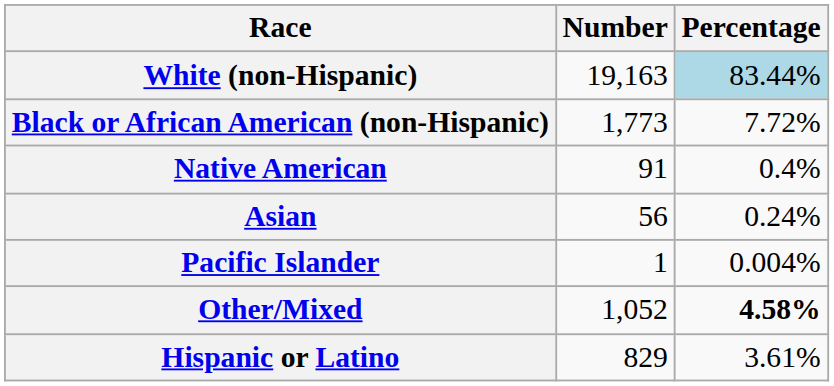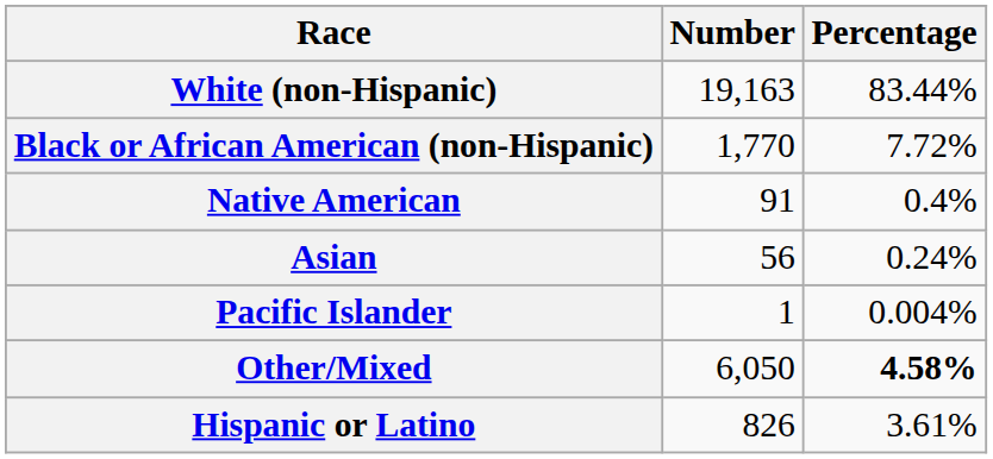White (non-Hispanic) | Percentage: lightblue background -> no background
Black or African American (non-Hispanic) | Number: 1,773 -> 1,770
Other/Mixed | Number: 1,052 -> 6,050
Hispanic or Latino | Number: 829 -> 826
